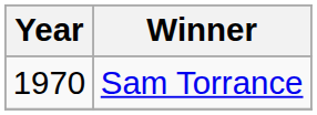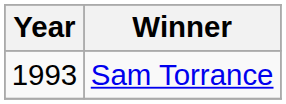Sam Torrance | Year: 1970 -> 1993
